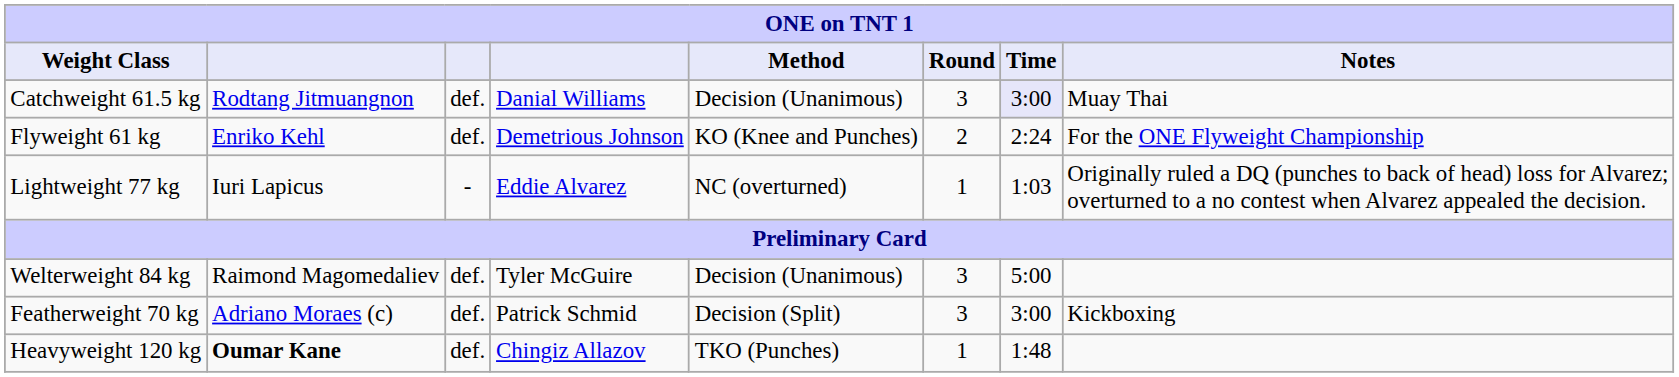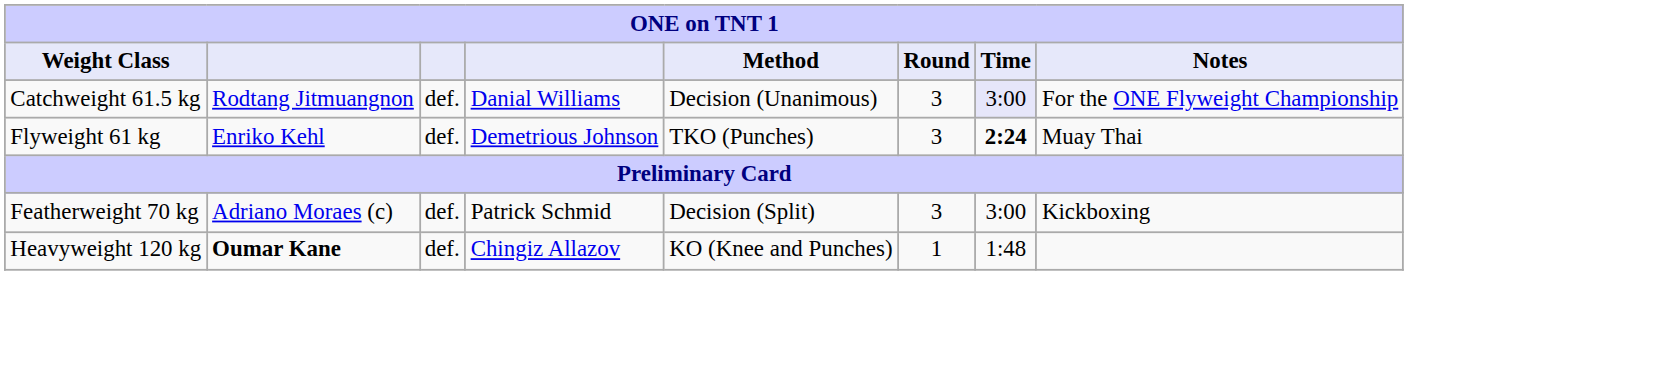Catchweight 61.5 kg | Notes: Muay Thai -> For the ONE Flyweight Championship
Flyweight 61 kg | Method: KO (Knee and Punches) -> TKO (Punches)
Flyweight 61 kg | Round: 2 -> 3
Flyweight 61 kg | Time: normal -> bold
Flyweight 61 kg | Notes: For the ONE Flyweight Championship -> Muay Thai
- row: Lightweight 77 kg | Iuri Lapicus | - | Eddie Alvarez | NC (overturned) | 1 | 1:03 | Originally ruled a DQ (punches to back of head) loss for Alvarez; overturned to a no contest when Alvarez appealed the decision.
- row: Welterweight 84 kg | Raimond Magomedaliev | def. | Tyler McGuire | Decision (Unanimous) | 3 | 5:00
Heavyweight 120 kg | Method: TKO (Punches) -> KO (Knee and Punches)
